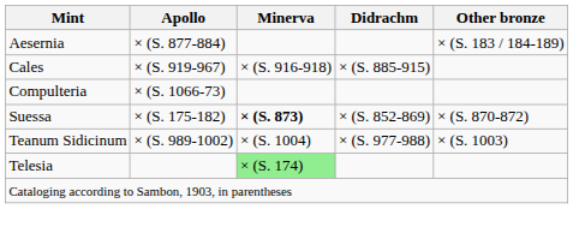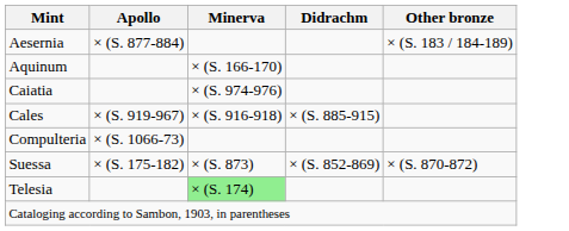+ row: Aquinum | × (S. 166-170)
+ row: Caiatia | × (S. 974-976)
Suessa | Minerva: bold -> normal
- row: Teanum Sidicinum | × (S. 989-1002) | × (S. 1004) | × (S. 977-988) | × (S. 1003)
